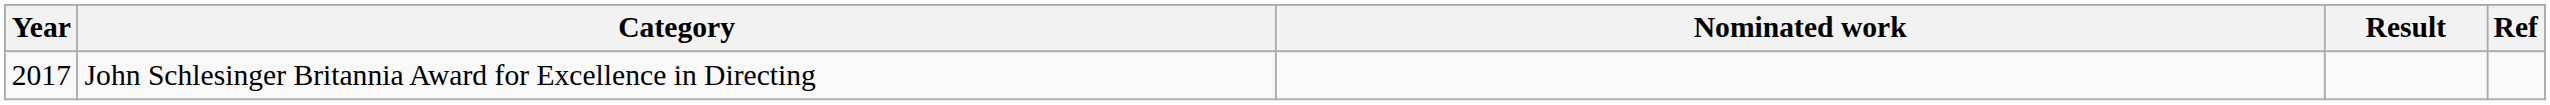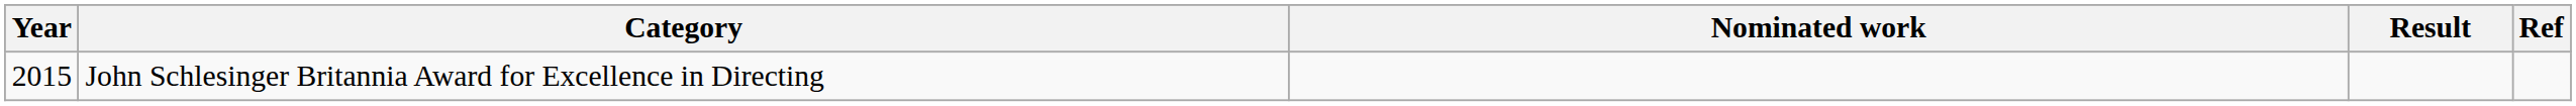John Schlesinger Britannia Award for Excellence in Directing | Year: 2017 -> 2015
